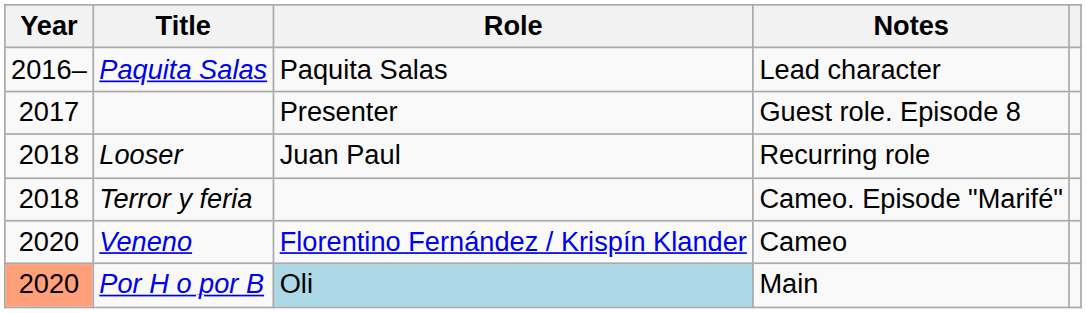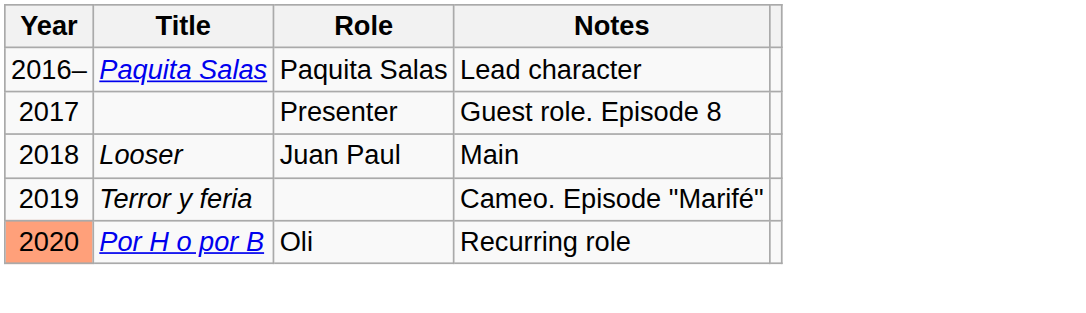Looser | Notes: Recurring role -> Main
Terror y feria | Year: 2018 -> 2019
- row: 2020 | Veneno | Florentino Fernández / Krispín Klander | Cameo
Por H o por B | Role: lightblue background -> no background
Por H o por B | Notes: Main -> Recurring role
